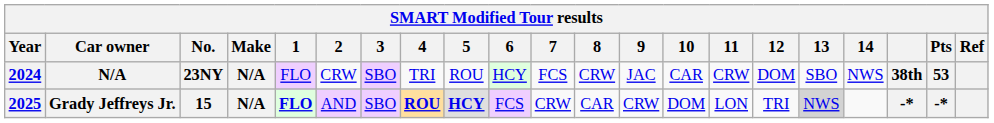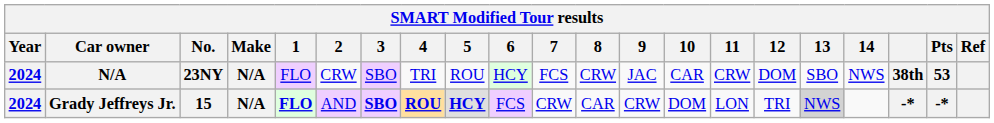Grady Jeffreys Jr. | Year: 2025 -> 2024
Grady Jeffreys Jr. | 3: normal -> bold
